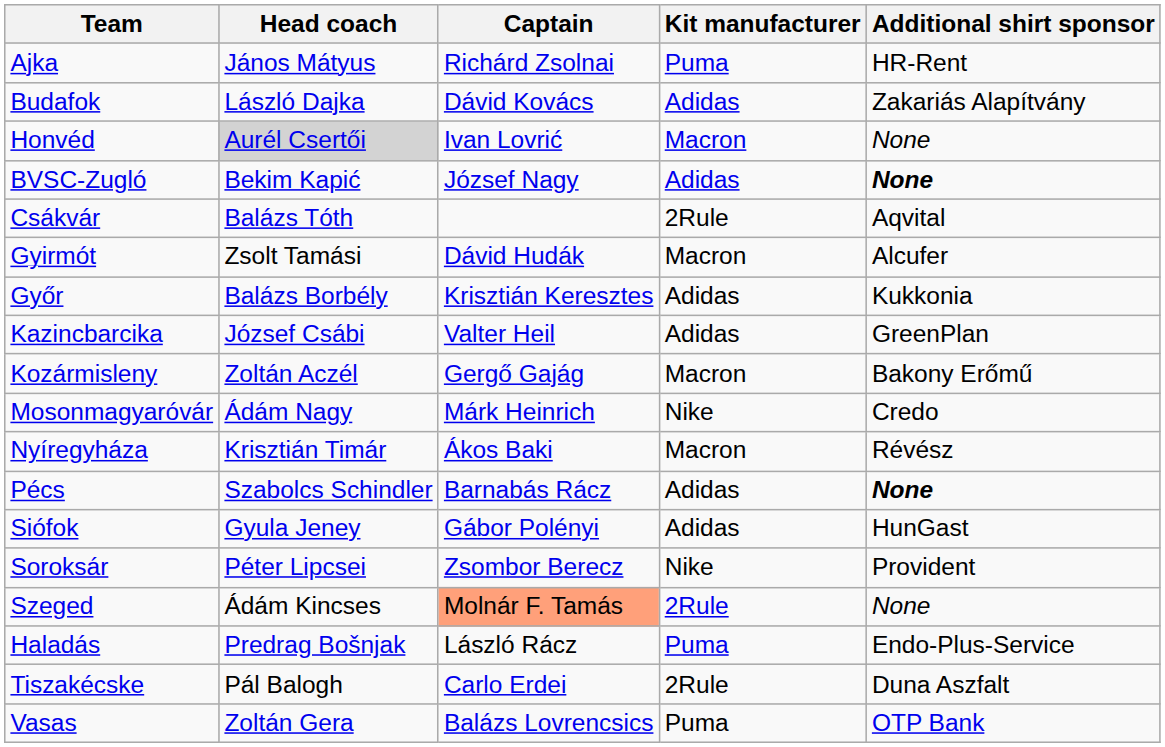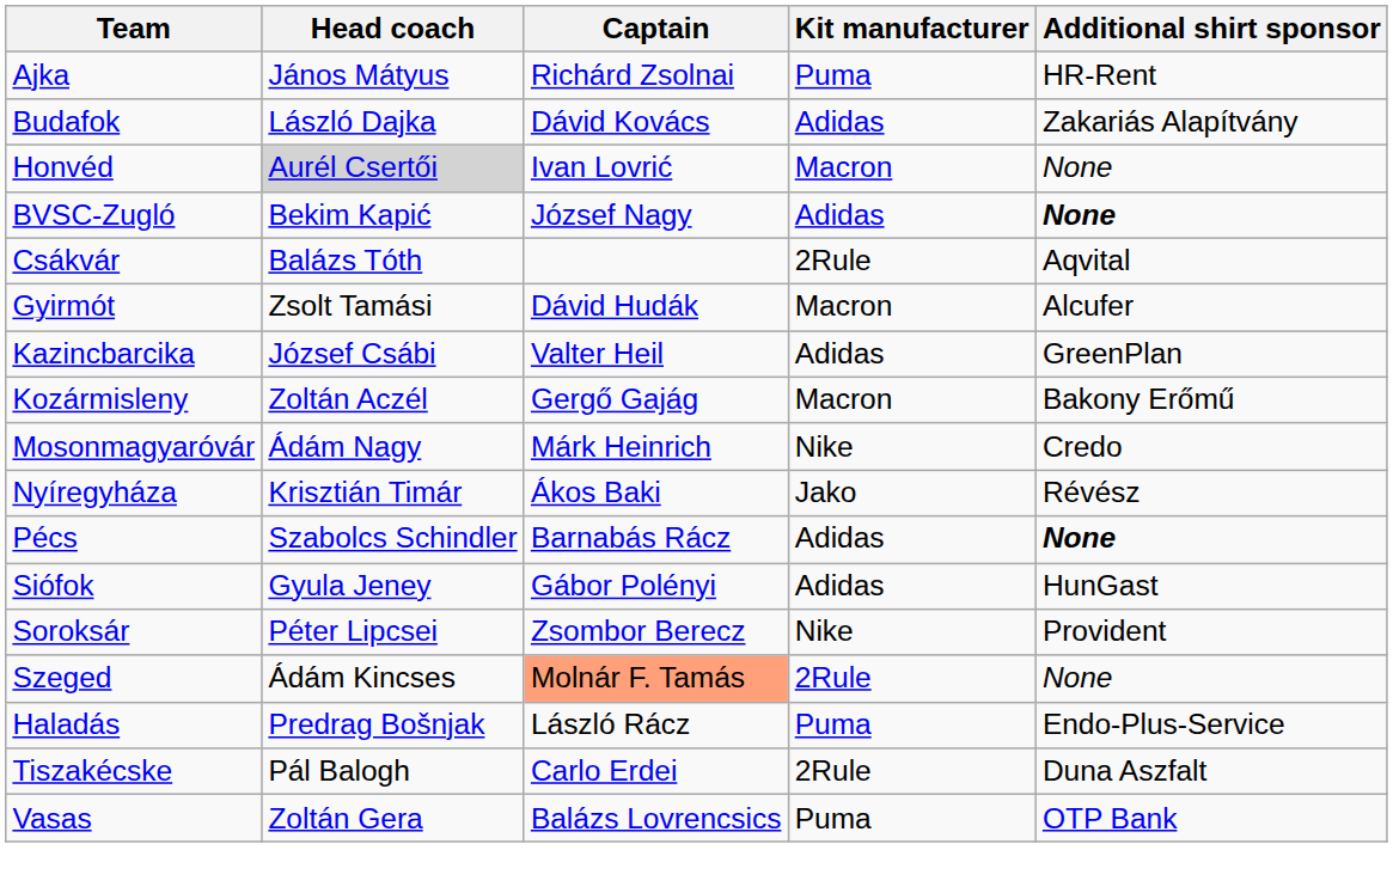- row: Győr | Balázs Borbély | Krisztián Keresztes | Adidas | Kukkonia
Nyíregyháza | Kit manufacturer: Macron -> Jako
